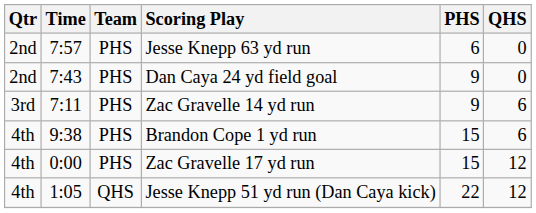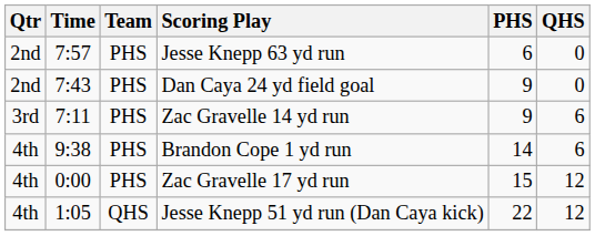Brandon Cope 1 yd run | PHS: 15 -> 14
